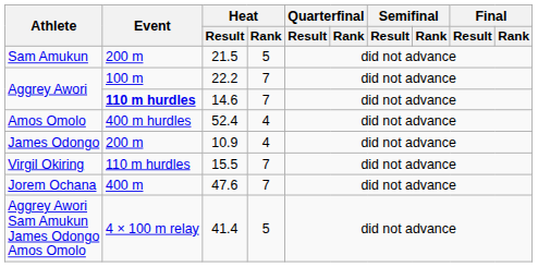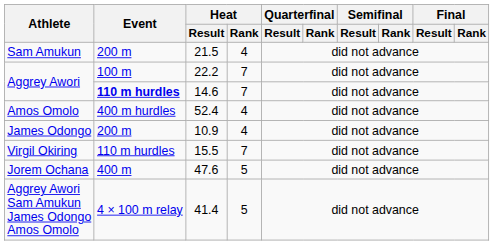21.5 | Heat / Rank: 5 -> 4
47.6 | Heat / Rank: 7 -> 5
